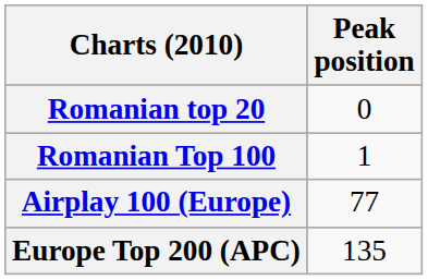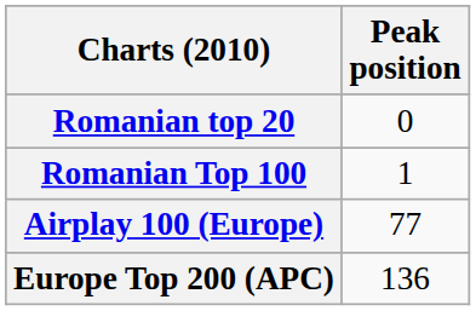Europe Top 200 (APC) | Peak position: 135 -> 136
